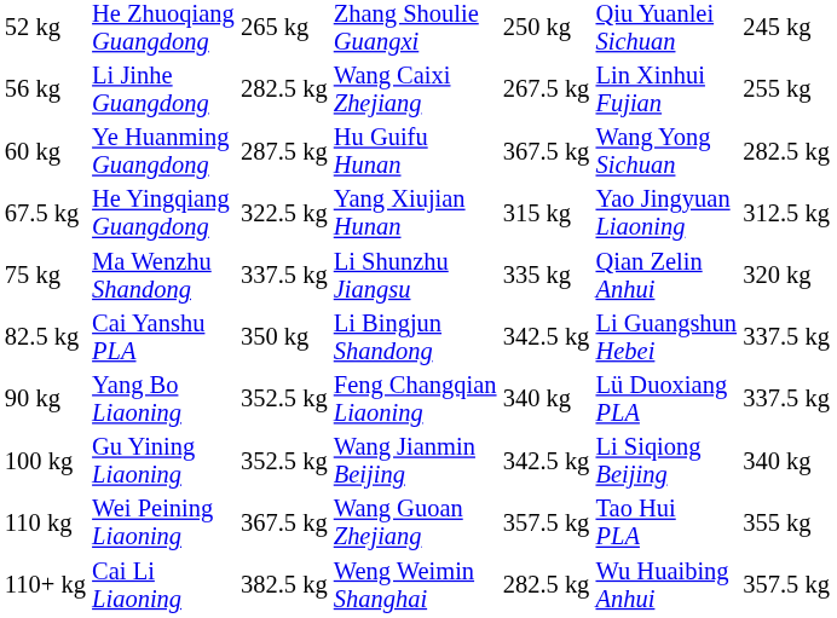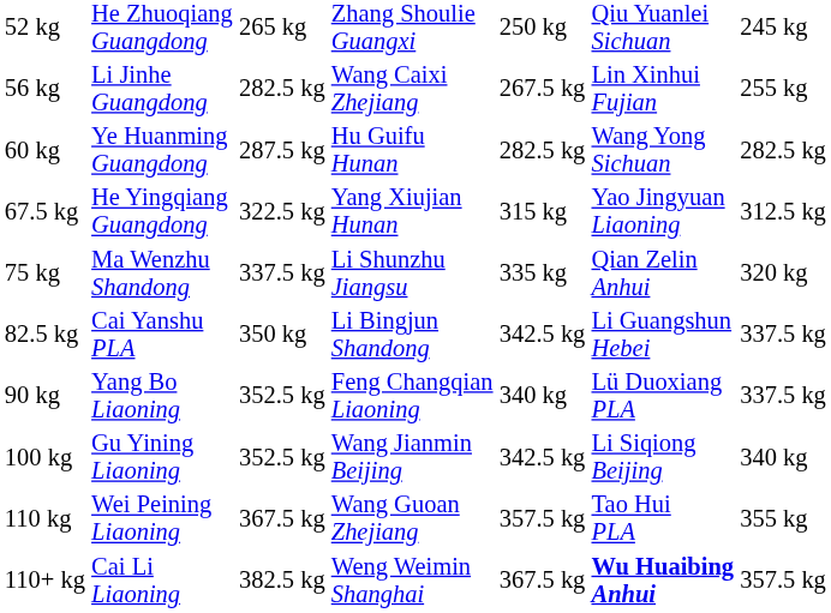60 kg | column 5: 367.5 kg -> 282.5 kg
110+ kg | column 5: 282.5 kg -> 367.5 kg
110+ kg | column 6: normal -> bold
